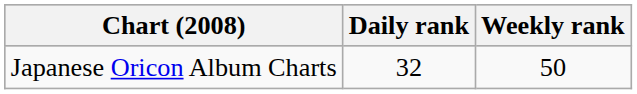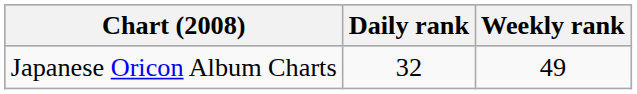Japanese Oricon Album Charts | Weekly rank: 50 -> 49
